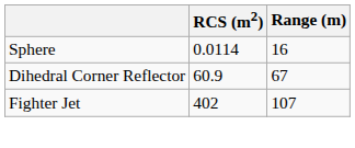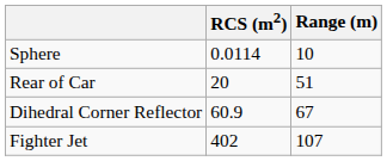Sphere | Range (m): 16 -> 10
+ row: Rear of Car | 20 | 51
